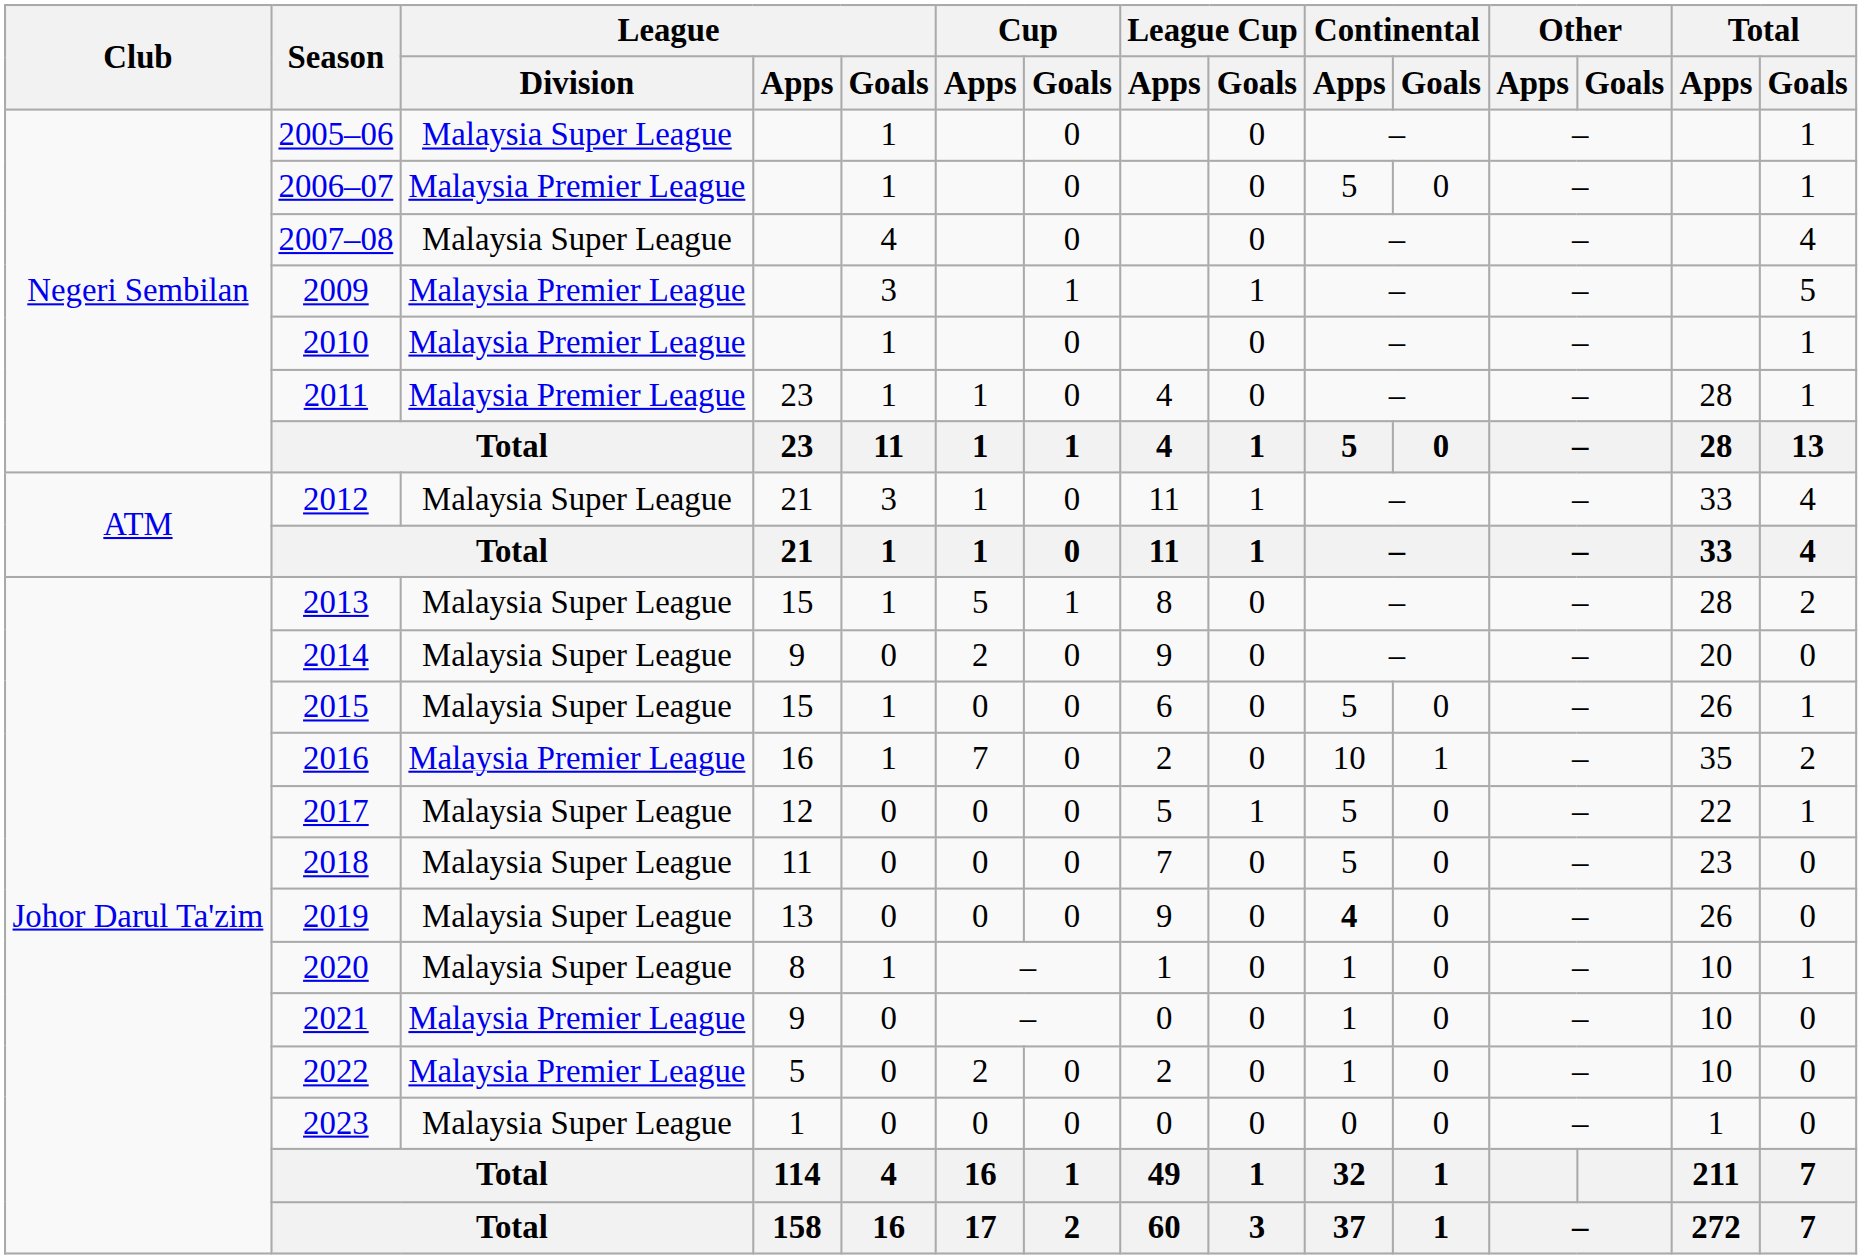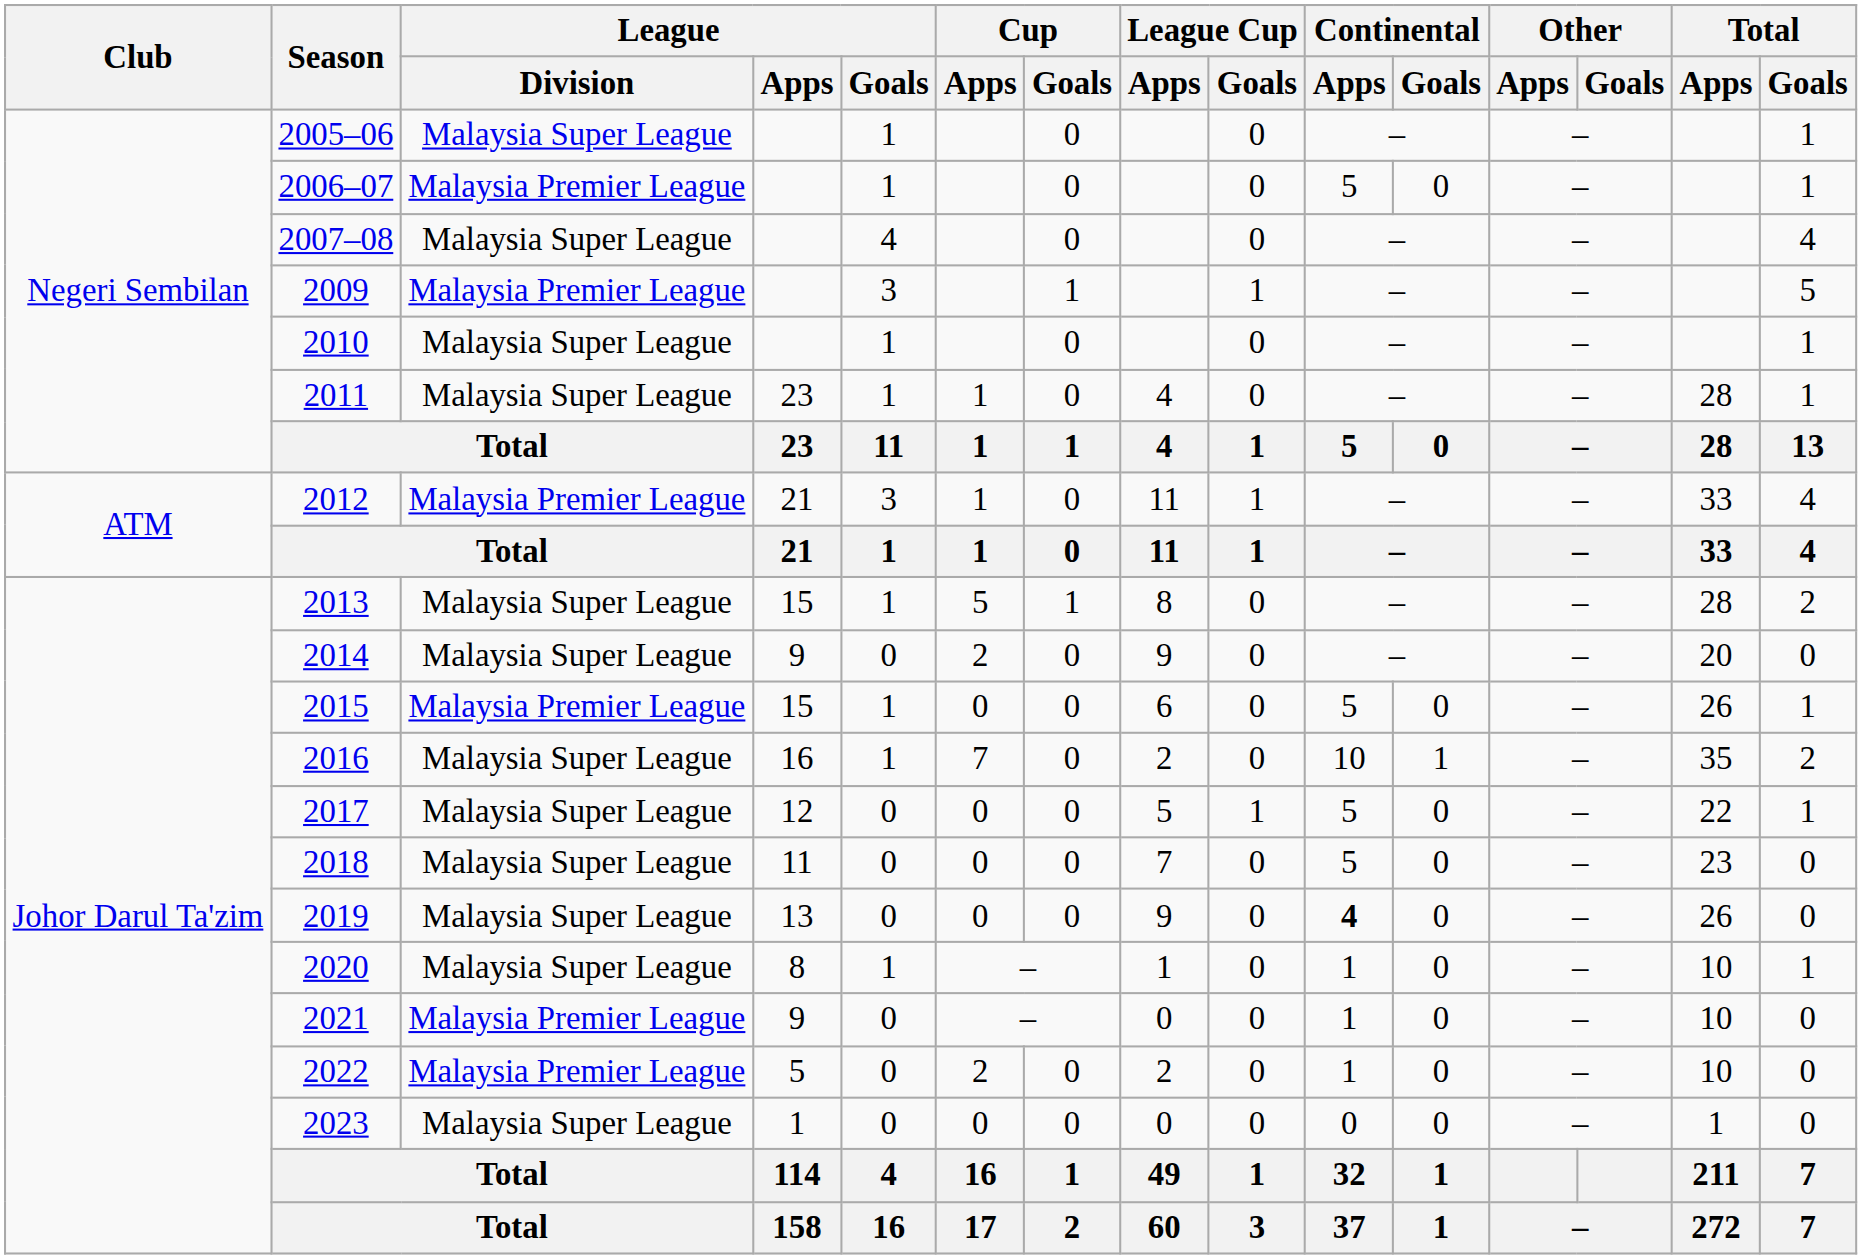2010 | League / Division: Malaysia Premier League -> Malaysia Super League
2011 | League / Division: Malaysia Premier League -> Malaysia Super League
2012 | League / Division: Malaysia Super League -> Malaysia Premier League
2015 | League / Division: Malaysia Super League -> Malaysia Premier League
2016 | League / Division: Malaysia Premier League -> Malaysia Super League
